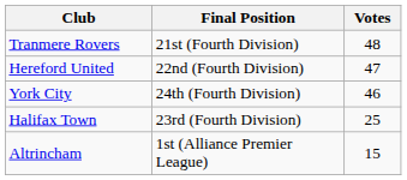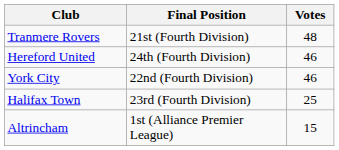Hereford United | Final Position: 22nd (Fourth Division) -> 24th (Fourth Division)
Hereford United | Votes: 47 -> 46
York City | Final Position: 24th (Fourth Division) -> 22nd (Fourth Division)
